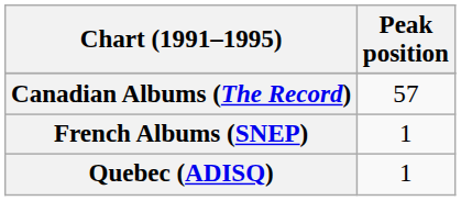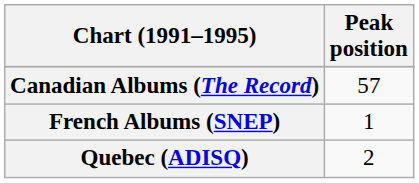Quebec (ADISQ) | Peak position: 1 -> 2
